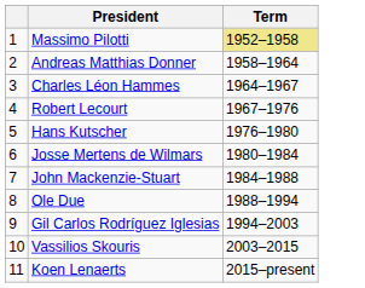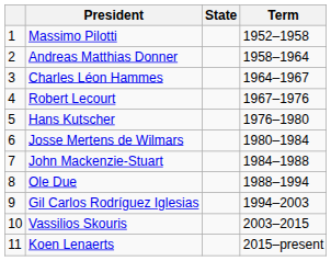+ column: State
Massimo Pilotti | Term: khaki background -> no background
